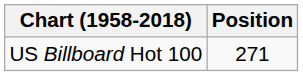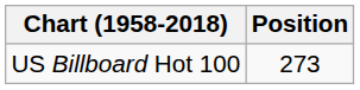US Billboard Hot 100 | Position: 271 -> 273
